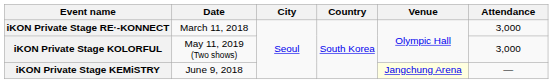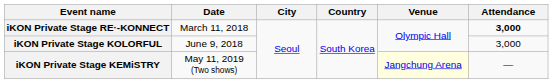iKON Private Stage RE·-KONNECT | Attendance: normal -> bold
iKON Private Stage KOLORFUL | Date: May 11, 2019 (Two shows) -> June 9, 2018
iKON Private Stage KEMiSTRY | Date: June 9, 2018 -> May 11, 2019 (Two shows)
